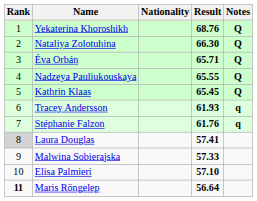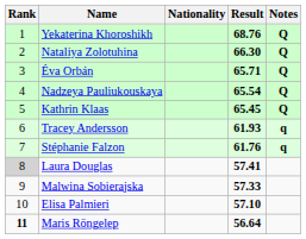Nadzeya Pauliukouskaya | Result: 65.55 -> 65.54
